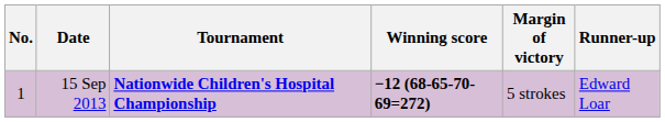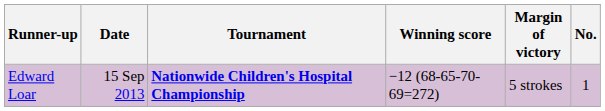columns swapped: No. <-> Runner-up
15 Sep 2013 | Winning score: bold -> normal
